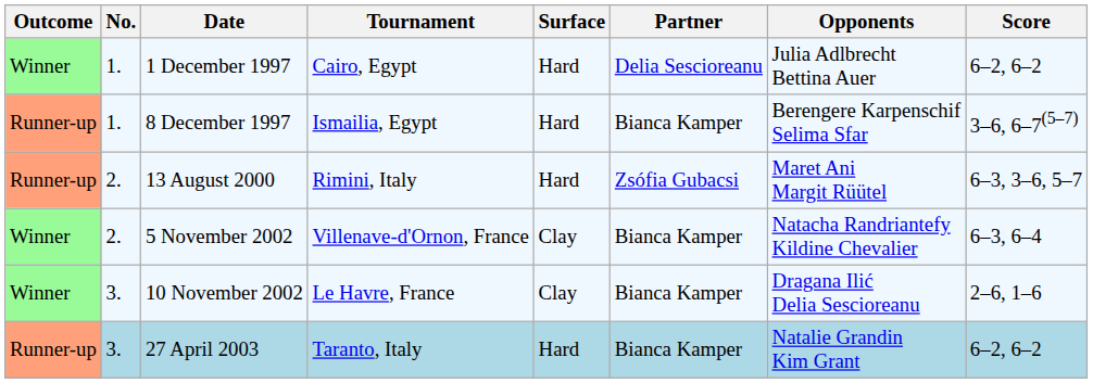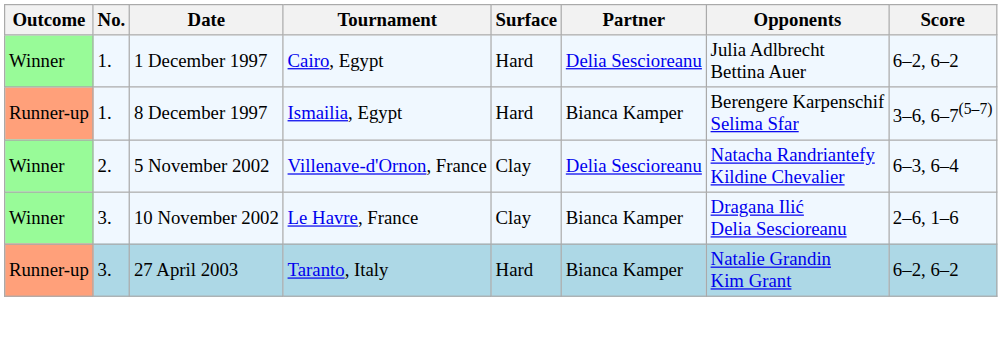- row: Runner-up | 2. | 13 August 2000 | Rimini, Italy | Hard | Zsófia Gubacsi | Maret Ani Margit Rüütel | 6–3, 3–6, 5–7
5 November 2002 | Partner: Bianca Kamper -> Delia Sescioreanu
